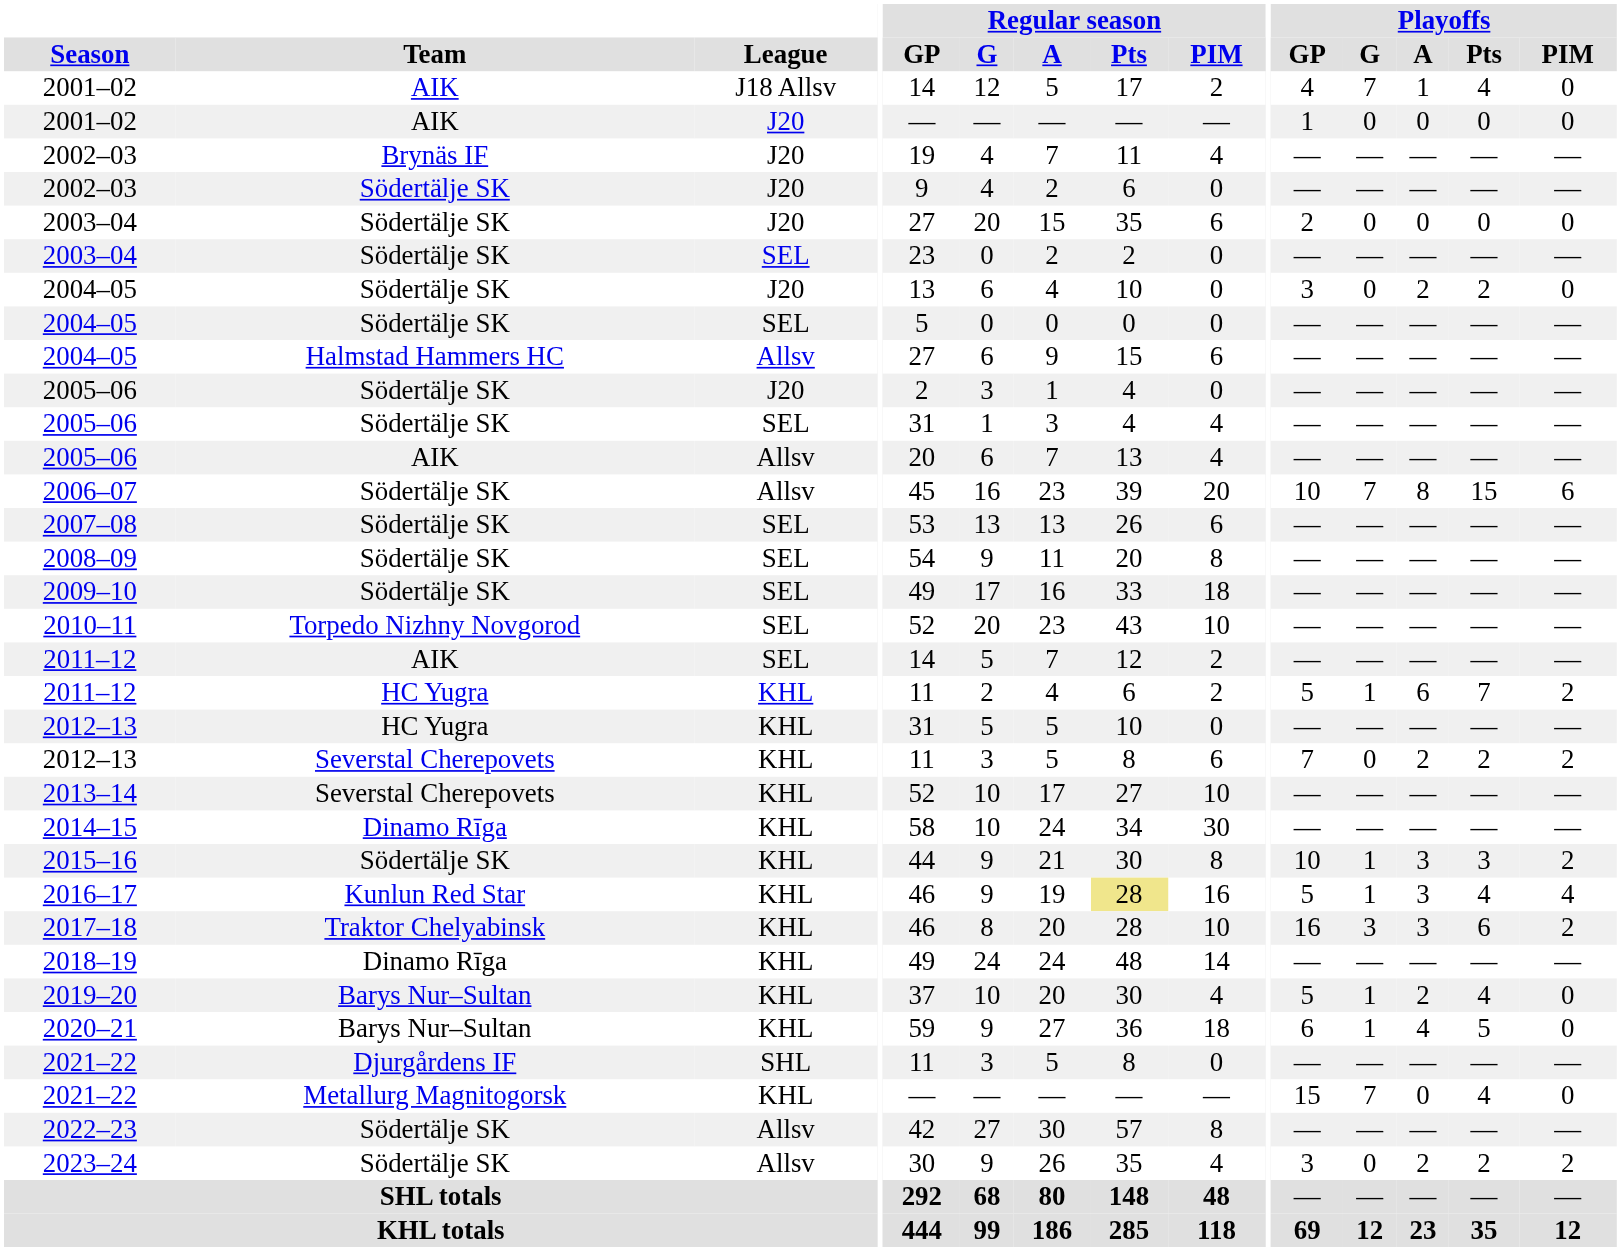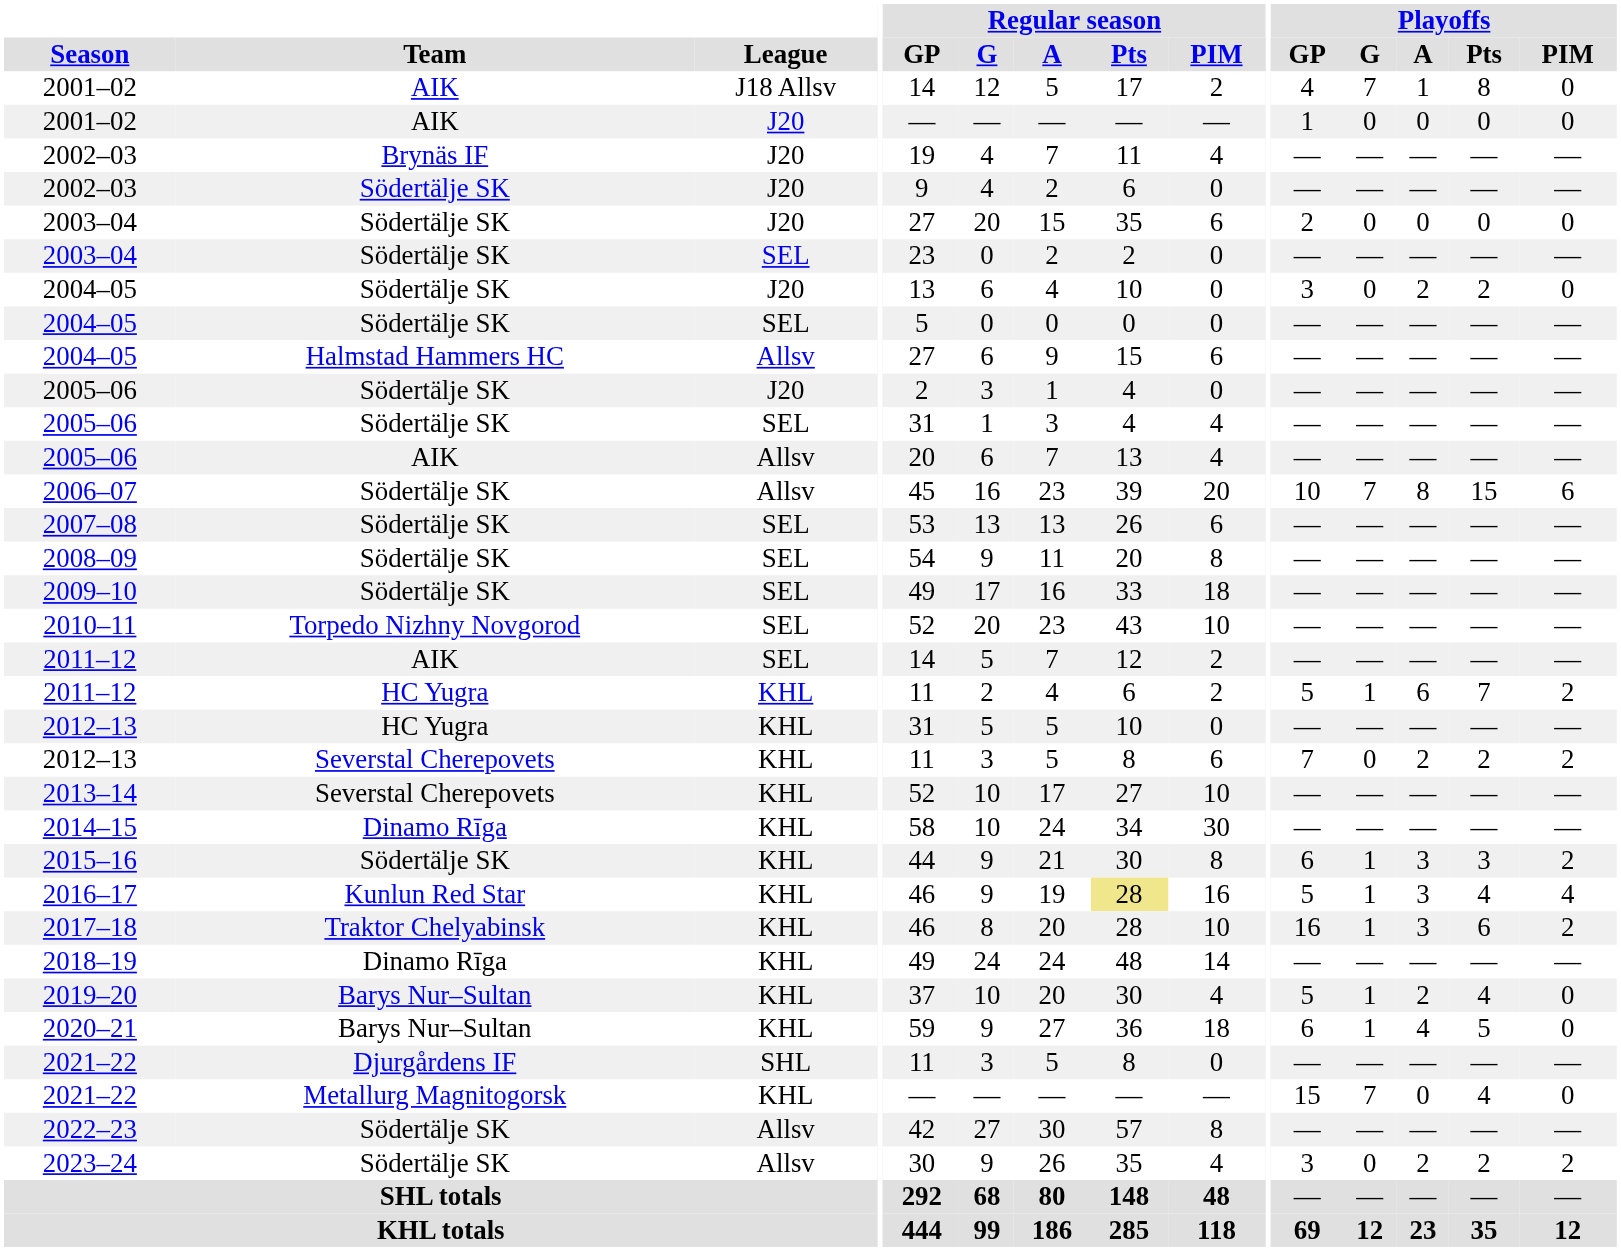2001–02 / J18 Allsv | Playoffs / Pts: 4 -> 8
2015–16 | Playoffs / GP: 10 -> 6
2017–18 | Playoffs / G: 3 -> 1
